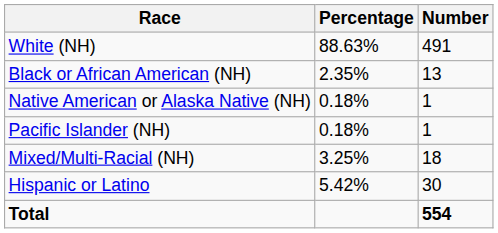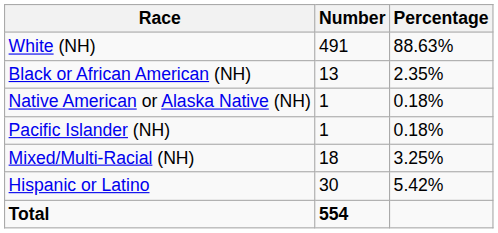columns swapped: Number <-> Percentage
